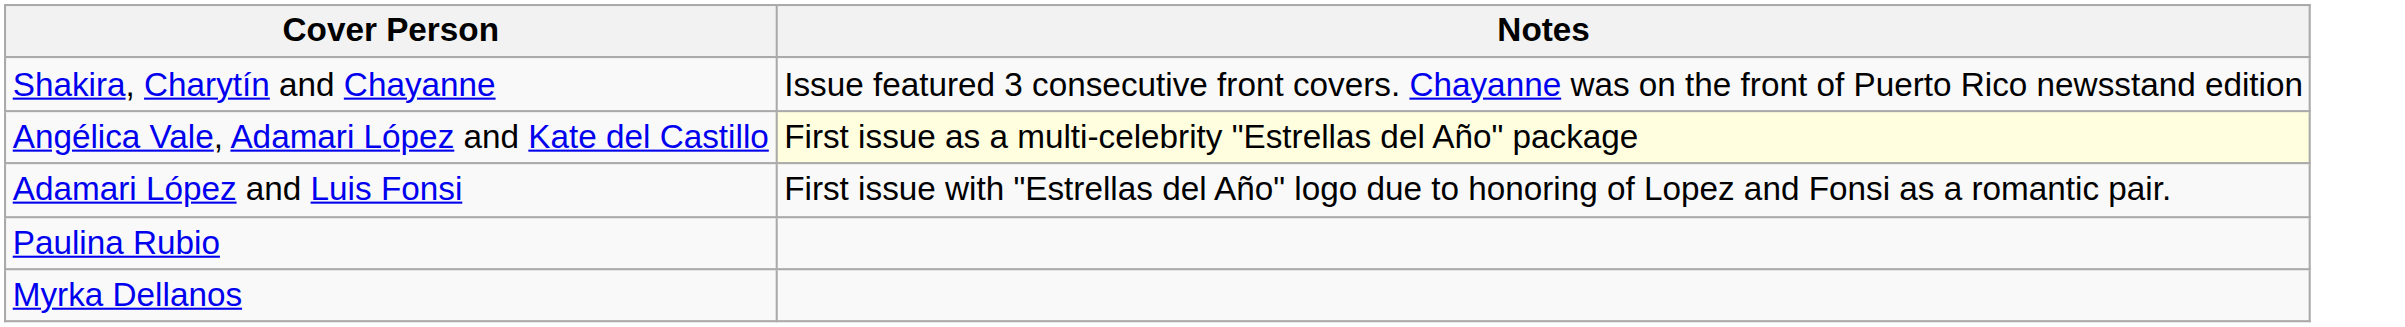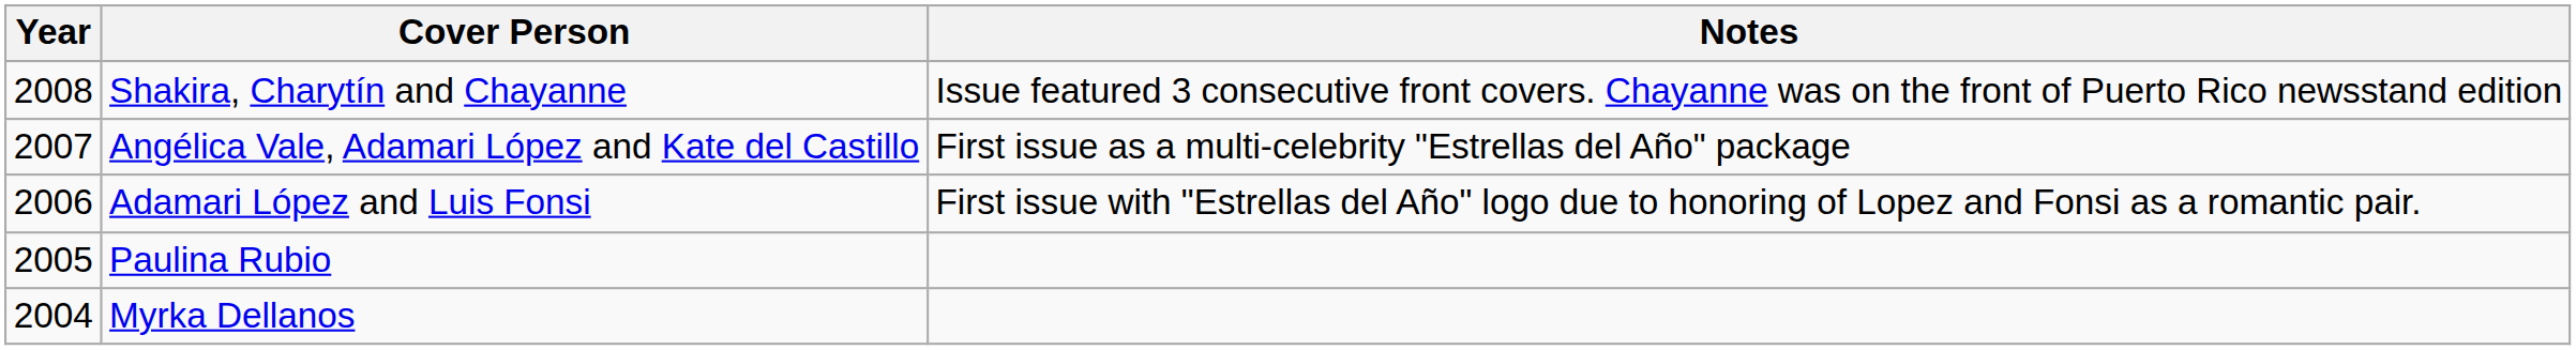+ column: Year | 2008 | 2007 | 2006 | 2005 | 2004
Angélica Vale, Adamari López and Kate del Castillo | Notes: lightyellow background -> no background
